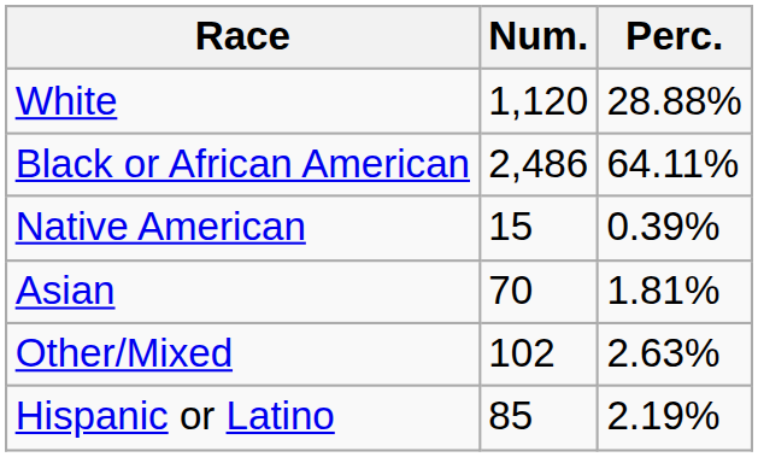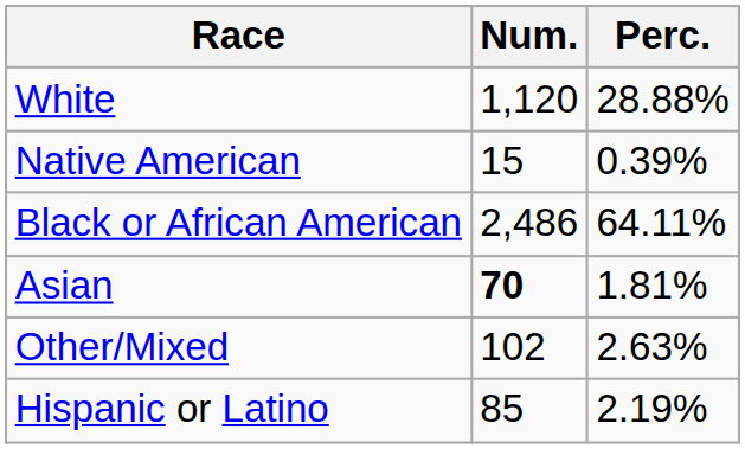rows swapped: Black or African American <-> Native American
Asian | Num.: normal -> bold
